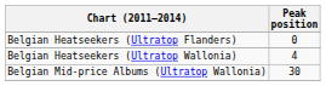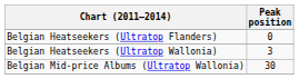Belgian Heatseekers (Ultratop Wallonia) | Peak position: 4 -> 3
